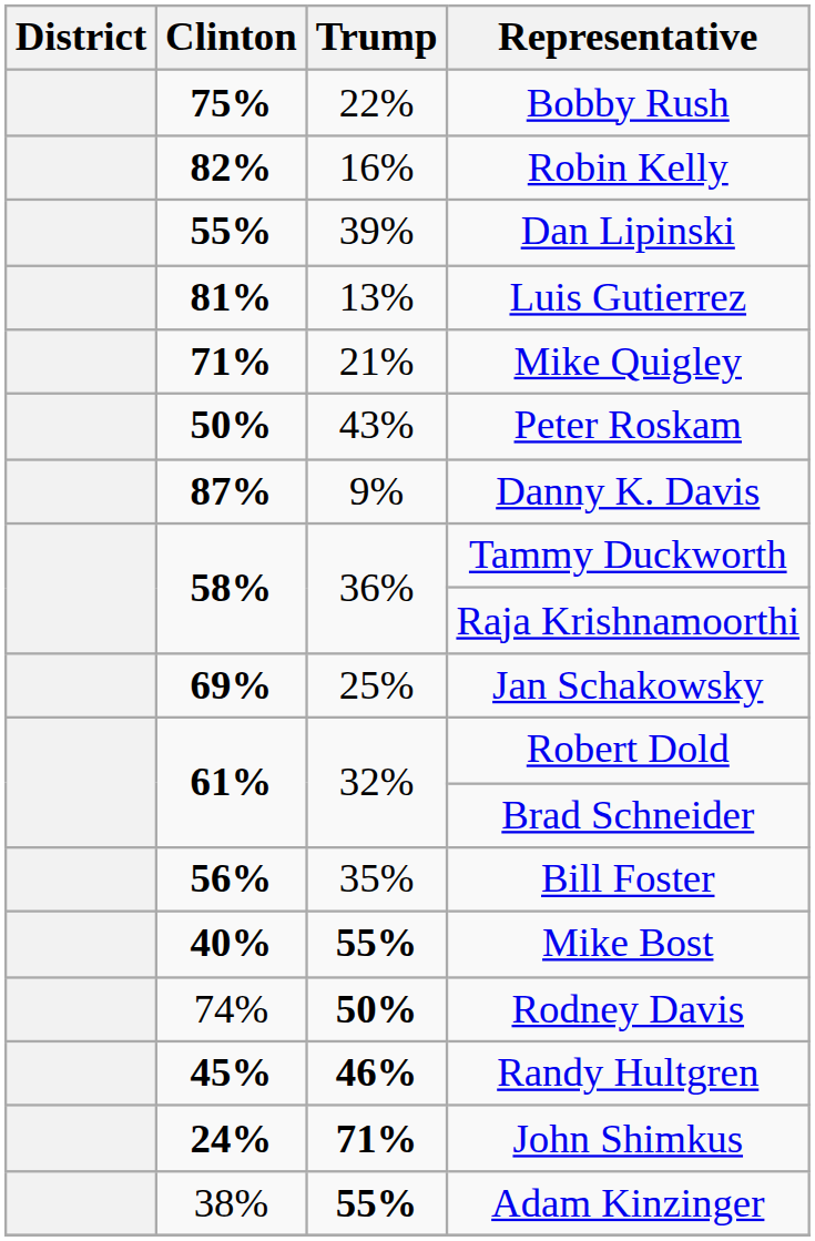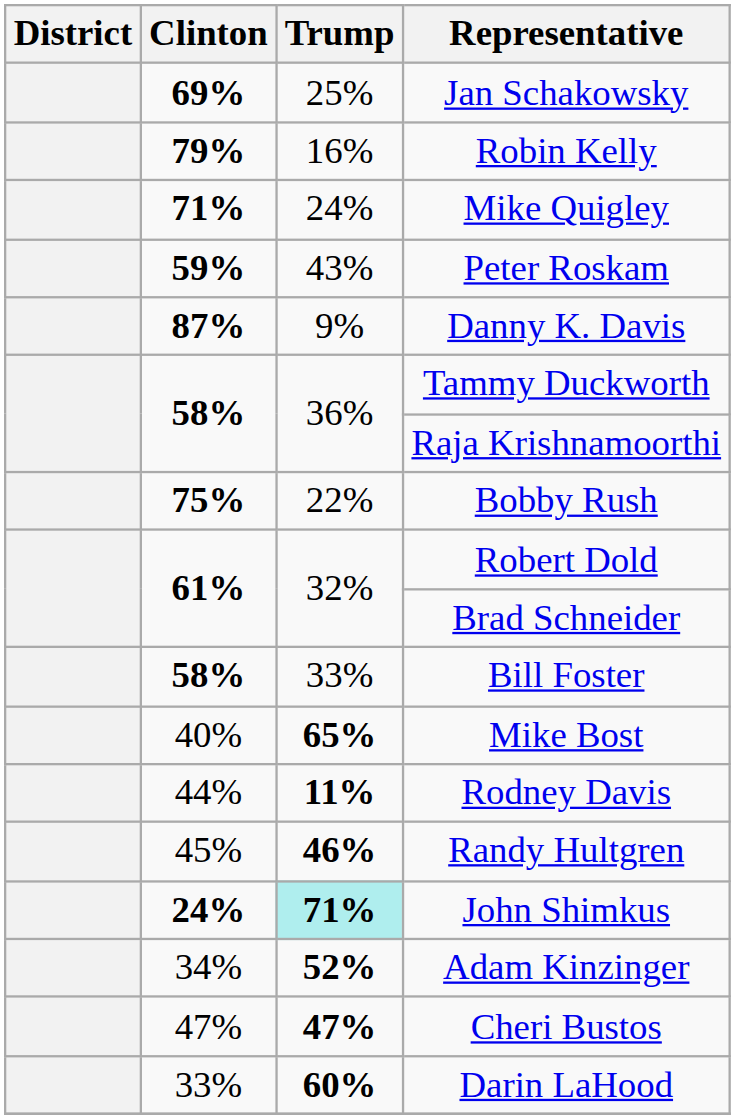rows swapped: Bobby Rush <-> Jan Schakowsky
Robin Kelly | Clinton: 82% -> 79%
- row: 55% | 39% | Dan Lipinski
- row: 81% | 13% | Luis Gutierrez
Mike Quigley | Trump: 21% -> 24%
Peter Roskam | Clinton: 50% -> 59%
Bill Foster | Clinton: 56% -> 58%
Bill Foster | Trump: 35% -> 33%
Mike Bost | Clinton: bold -> normal
Mike Bost | Trump: 55% -> 65%
Rodney Davis | Clinton: 74% -> 44%
Rodney Davis | Trump: 50% -> 11%
Randy Hultgren | Clinton: bold -> normal
John Shimkus | Trump: no background -> paleturquoise background
Adam Kinzinger | Clinton: 38% -> 34%
Adam Kinzinger | Trump: 55% -> 52%
+ row: 47% | 47% | Cheri Bustos
+ row: 33% | 60% | Darin LaHood
